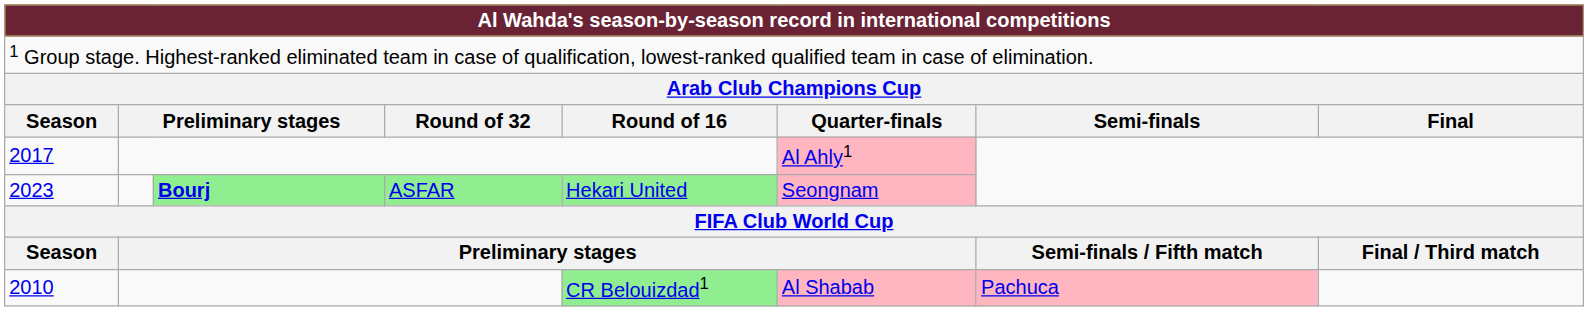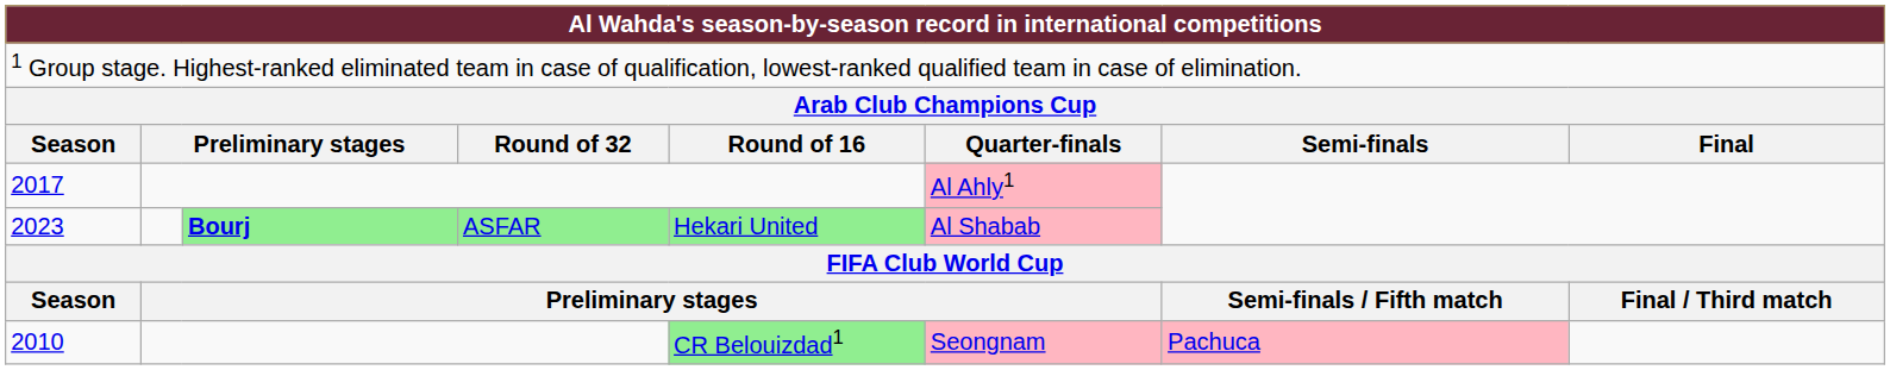2023 | column 14: Seongnam -> Al Shabab
2010 | column 14: Al Shabab -> Seongnam
